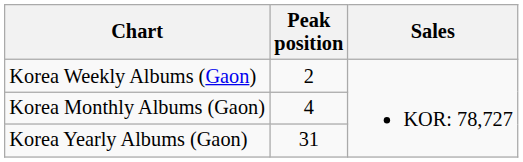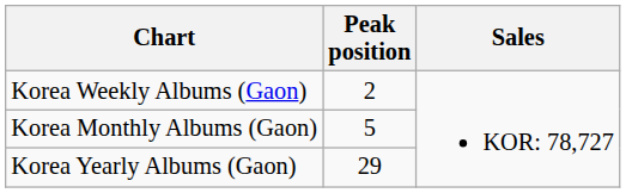Korea Monthly Albums (Gaon) | Peak position: 4 -> 5
Korea Yearly Albums (Gaon) | Peak position: 31 -> 29
